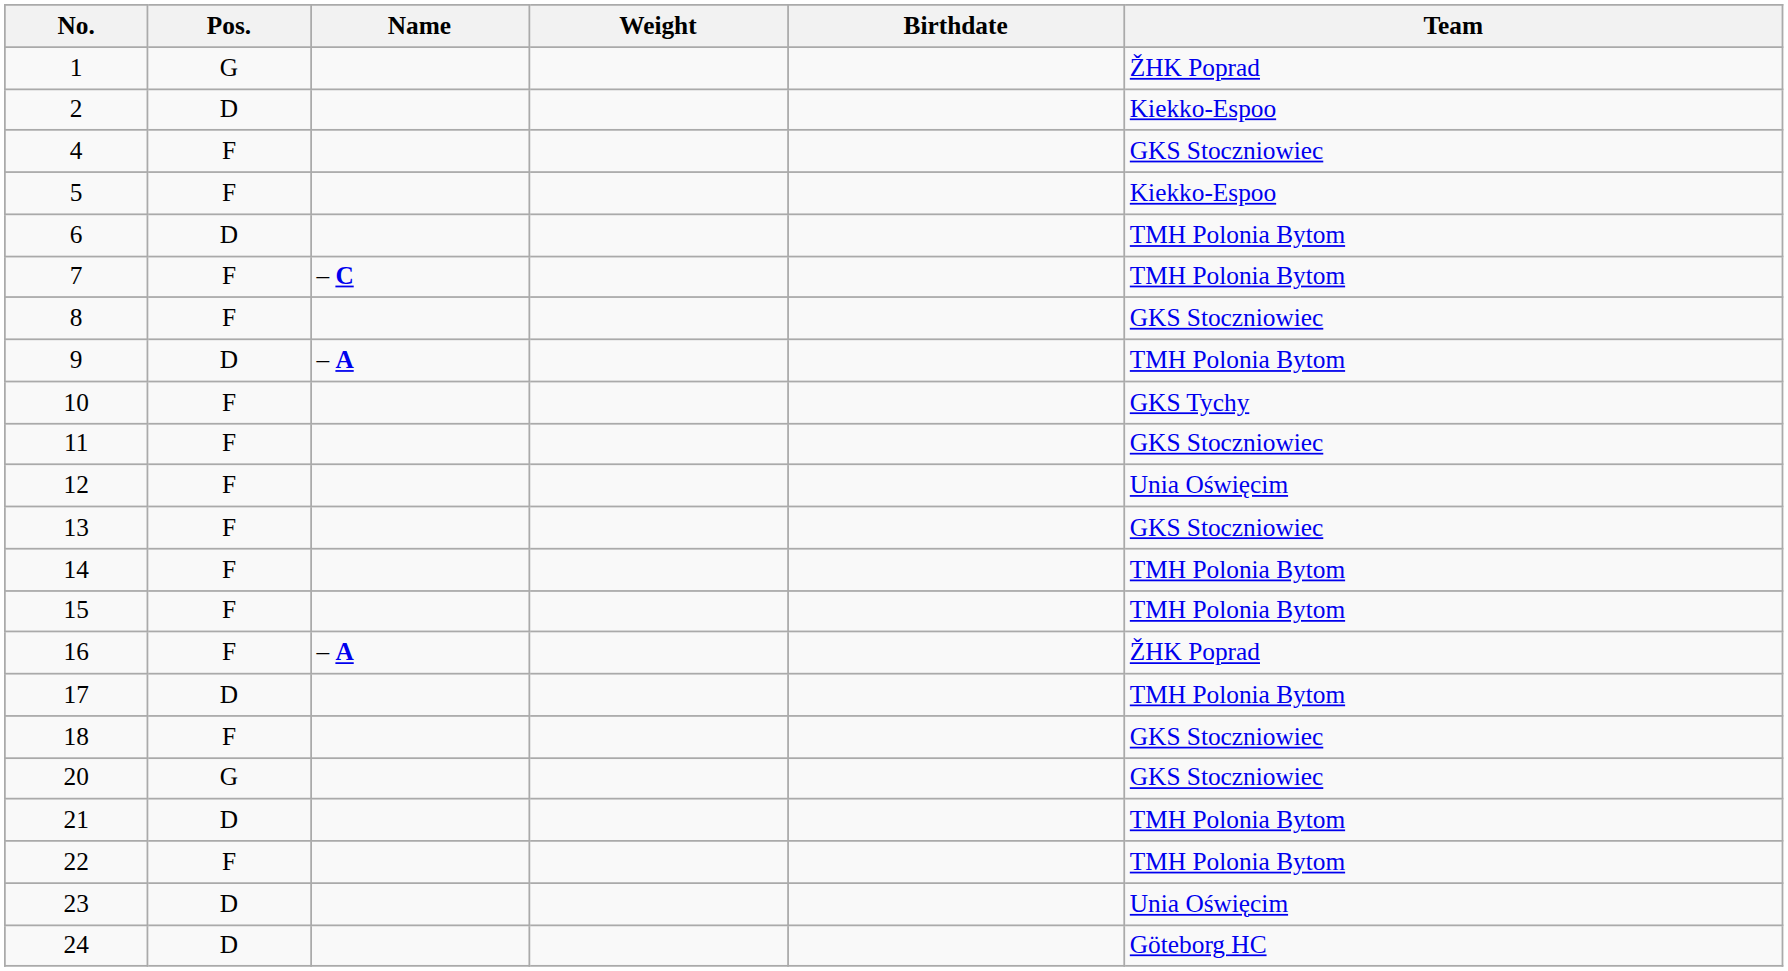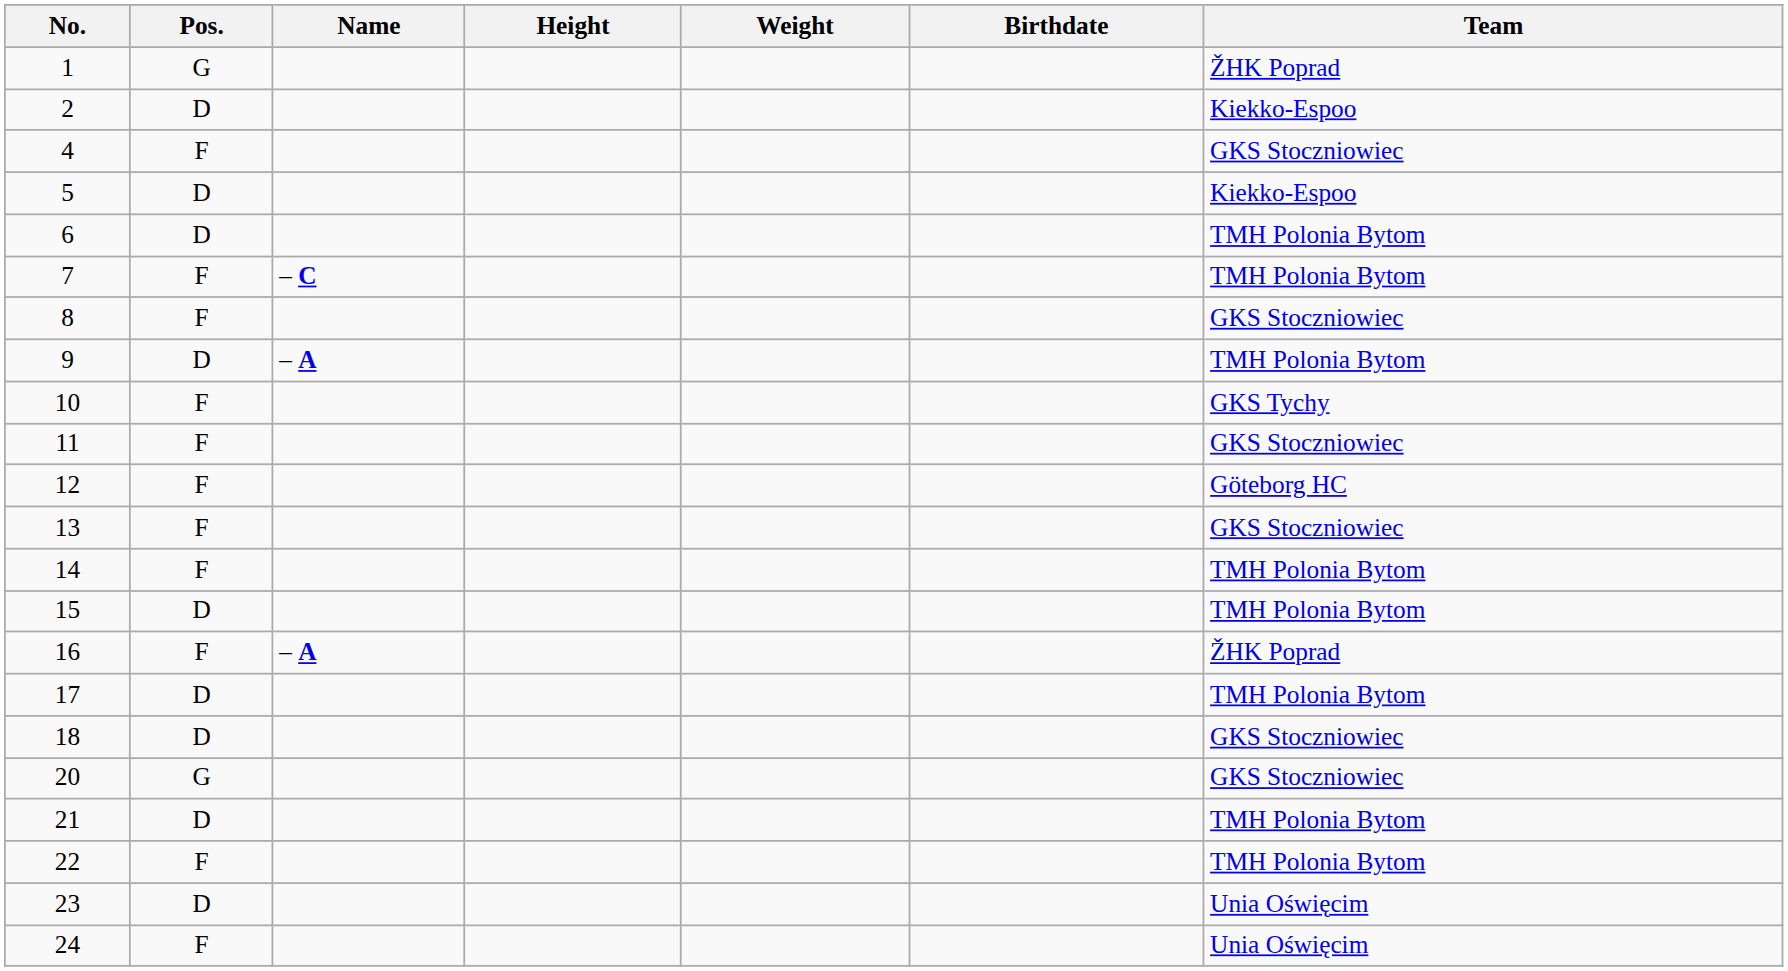+ column: Height
5 | Pos.: F -> D
12 | Team: Unia Oświęcim -> Göteborg HC
15 | Pos.: F -> D
18 | Pos.: F -> D
24 | Pos.: D -> F
24 | Team: Göteborg HC -> Unia Oświęcim
